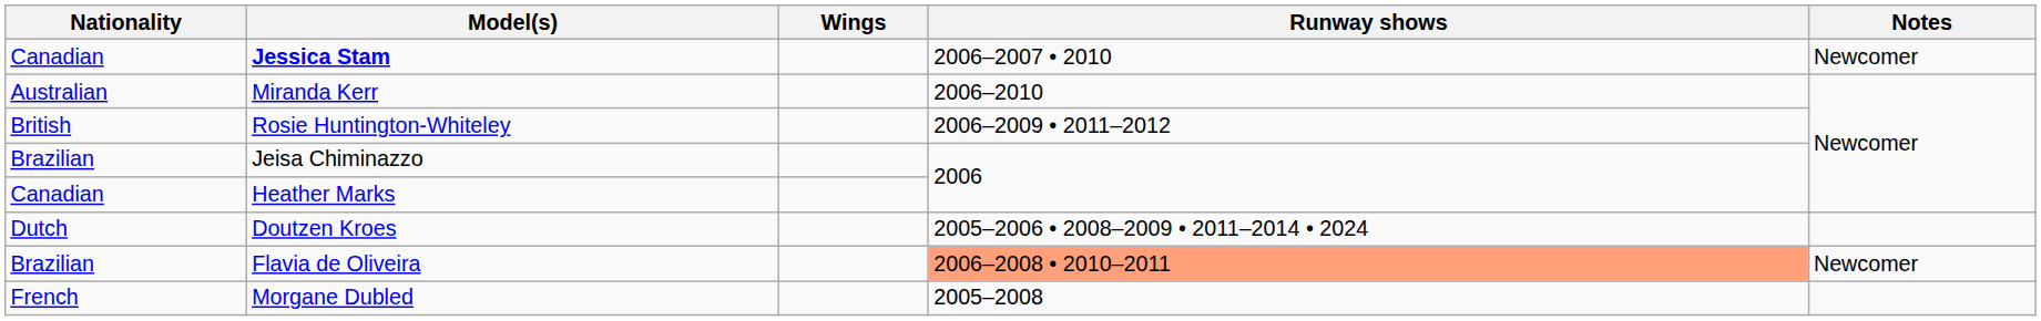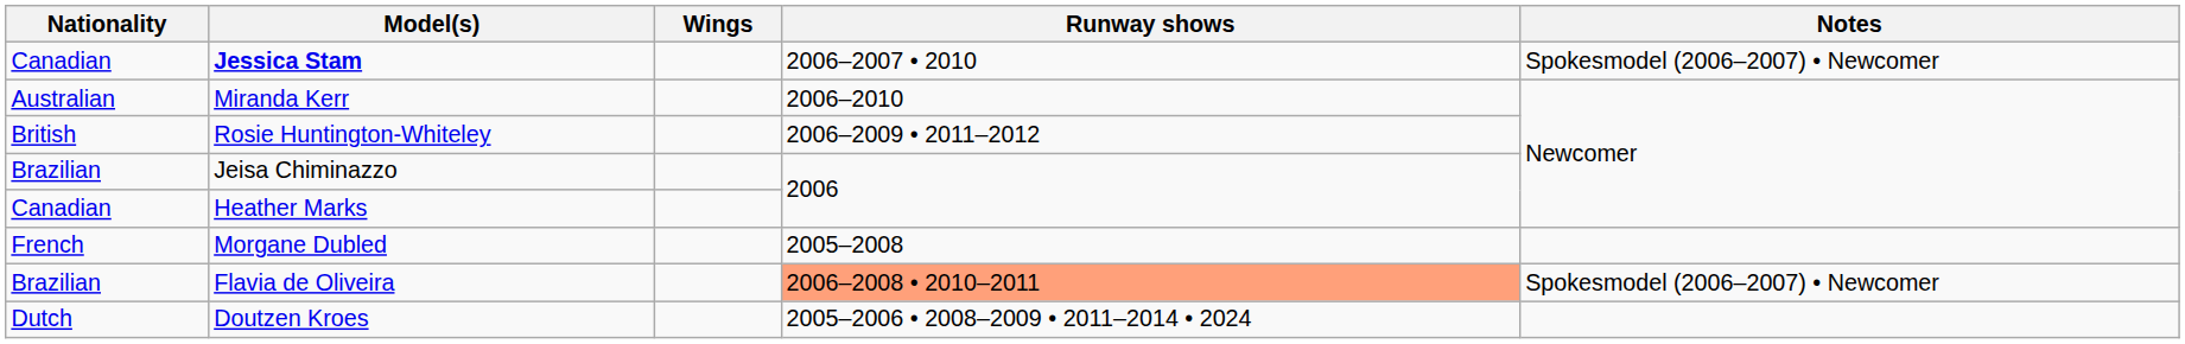Jessica Stam | Notes: Newcomer -> Spokesmodel (2006–2007) • Newcomer
rows swapped: Morgane Dubled <-> Doutzen Kroes
Flavia de Oliveira | Notes: Newcomer -> Spokesmodel (2006–2007) • Newcomer
